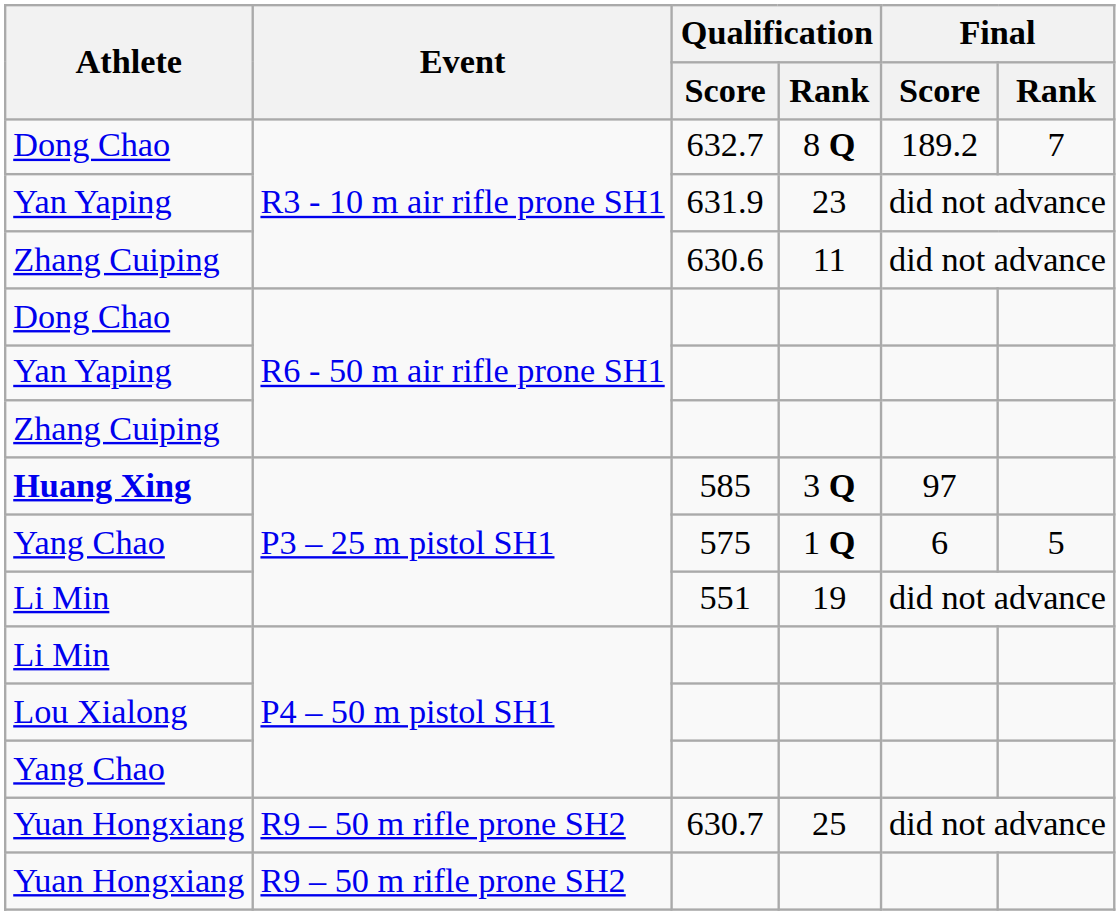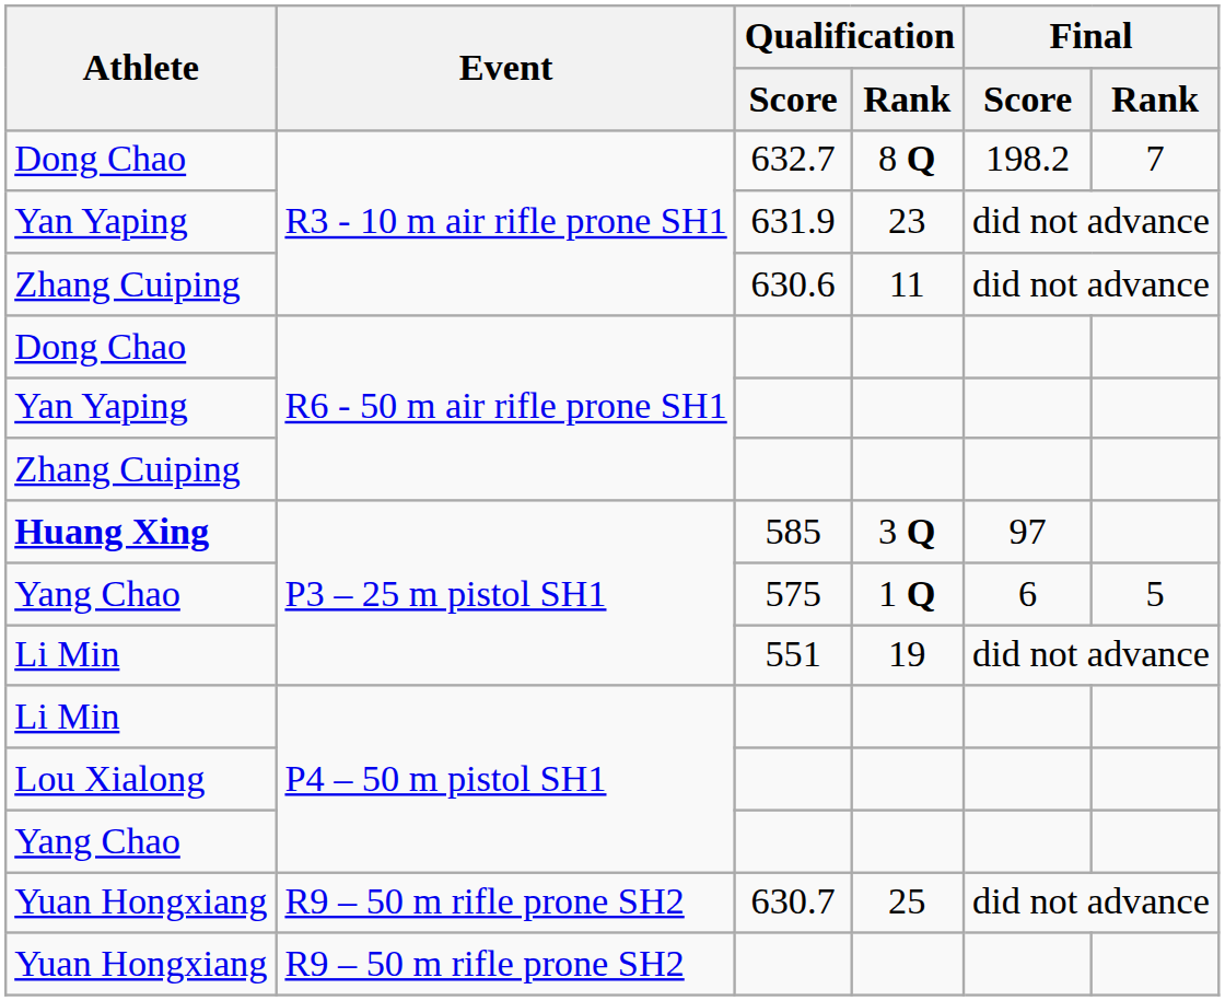Dong Chao / 632.7 | Final / Score: 189.2 -> 198.2
